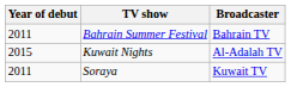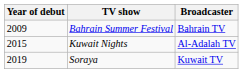Bahrain Summer Festival | Year of debut: 2011 -> 2009
Soraya | Year of debut: 2011 -> 2019
